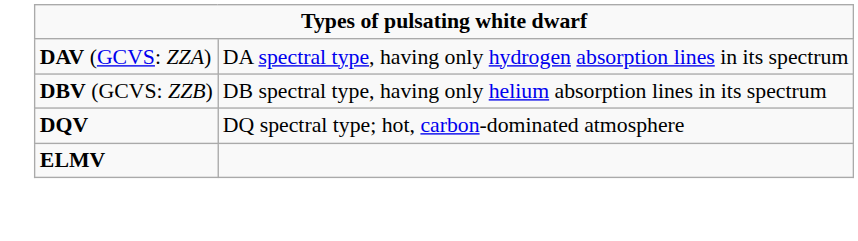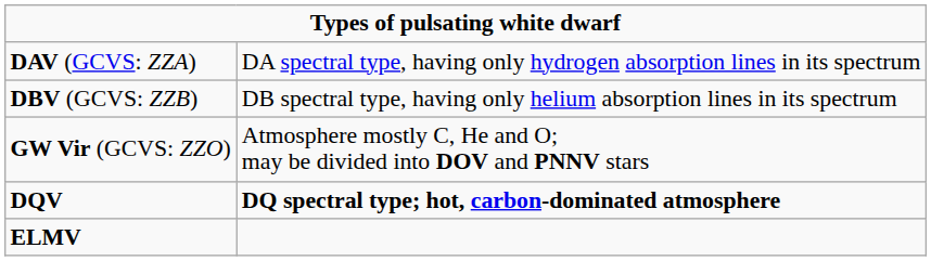+ row: GW Vir (GCVS: ZZO) | Atmosphere mostly C, He and O; may be divided into DOV and PNNV stars
DQV | column 2: normal -> bold
